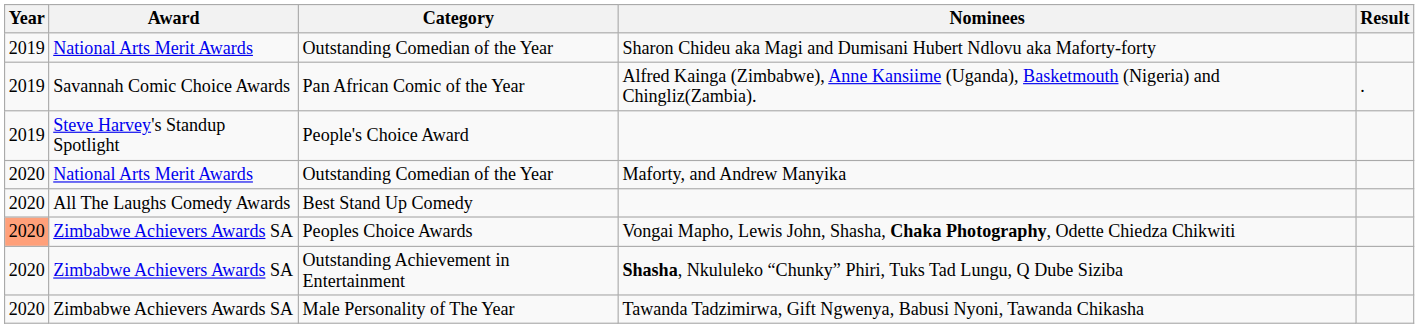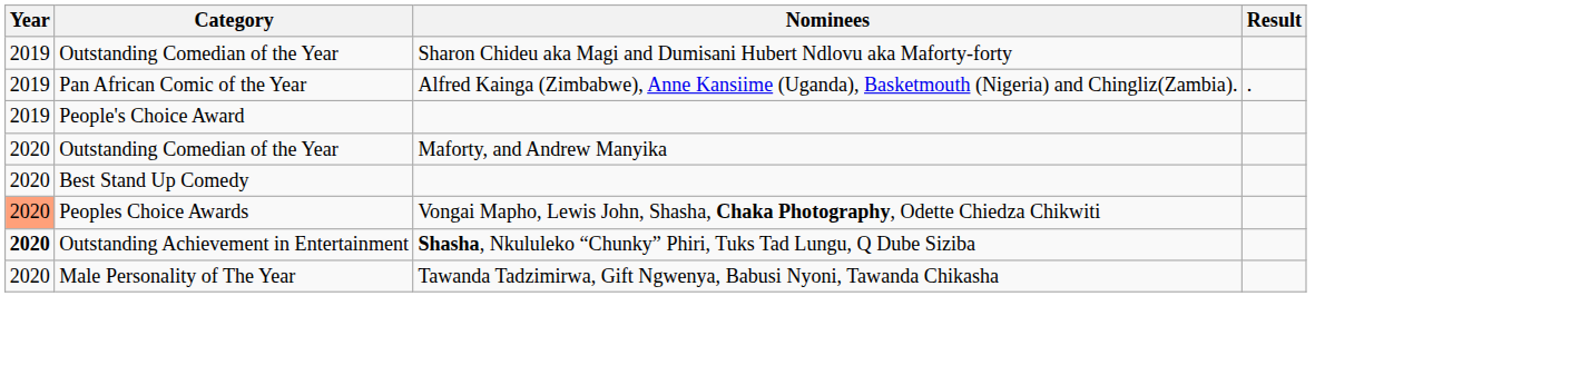- column: Award | National Arts Merit Awards | Savannah Comic Choice Awards | Steve Harvey's Standup Spotlight | National Arts Merit Awards | All The Laughs Comedy Awards | Zimbabwe Achievers Awards SA | Zimbabwe Achievers Awards SA | Zimbabwe Achievers Awards SA
Outstanding Achievement in Entertainment | Year: normal -> bold
